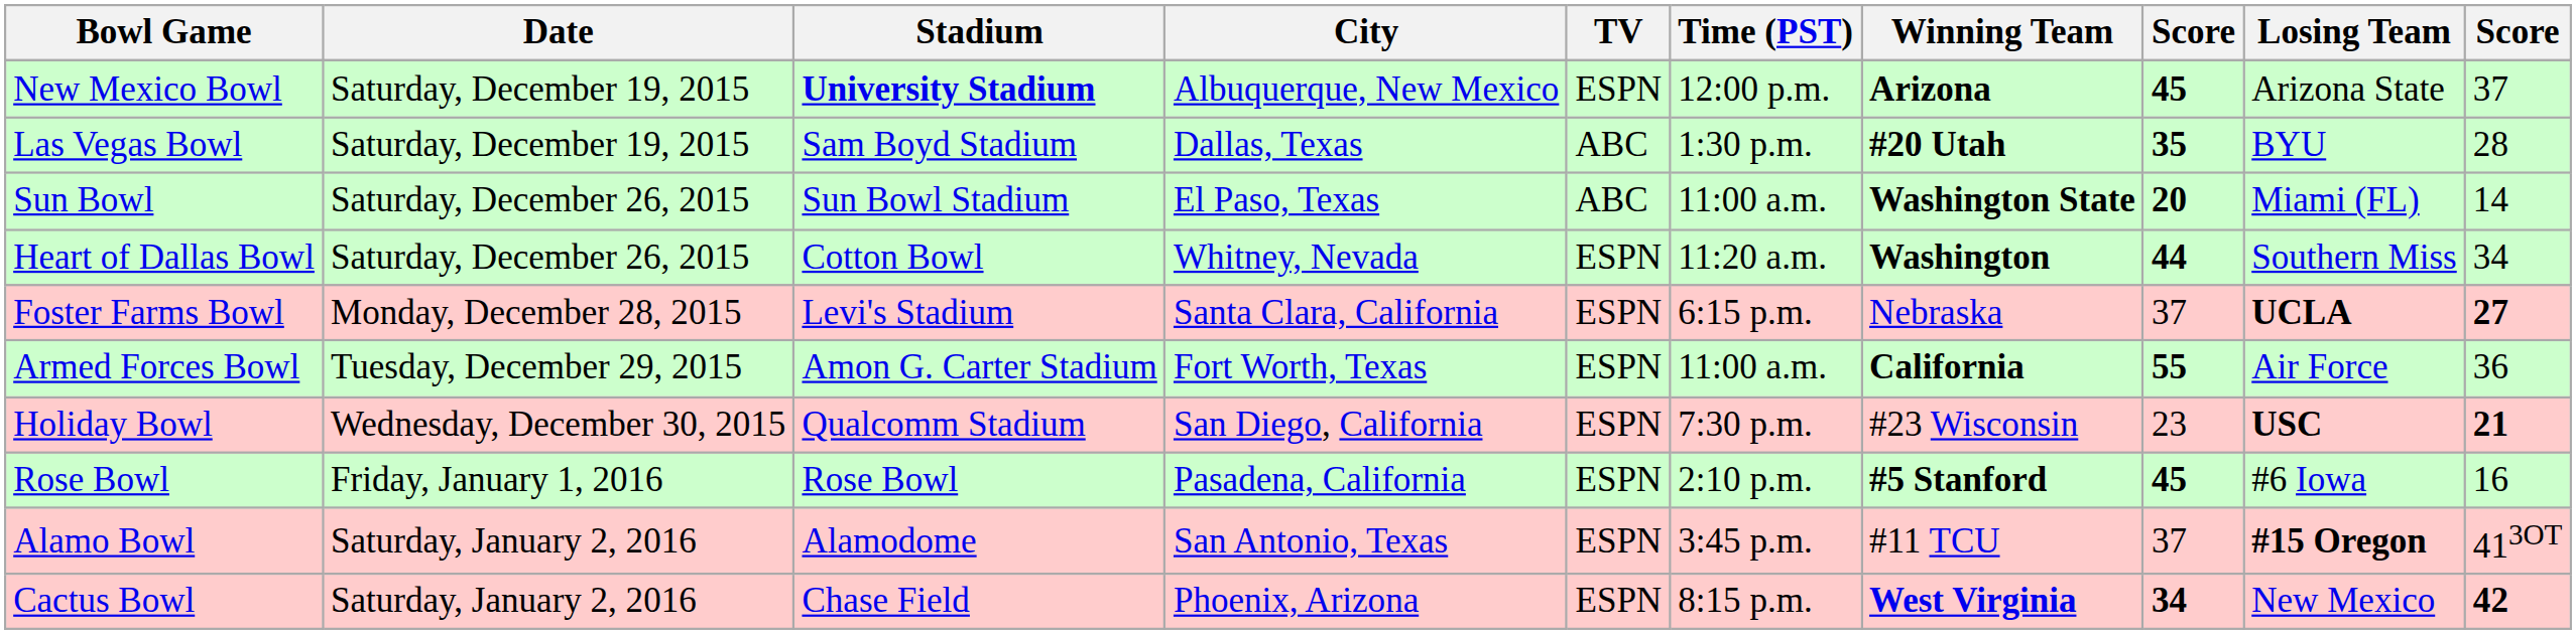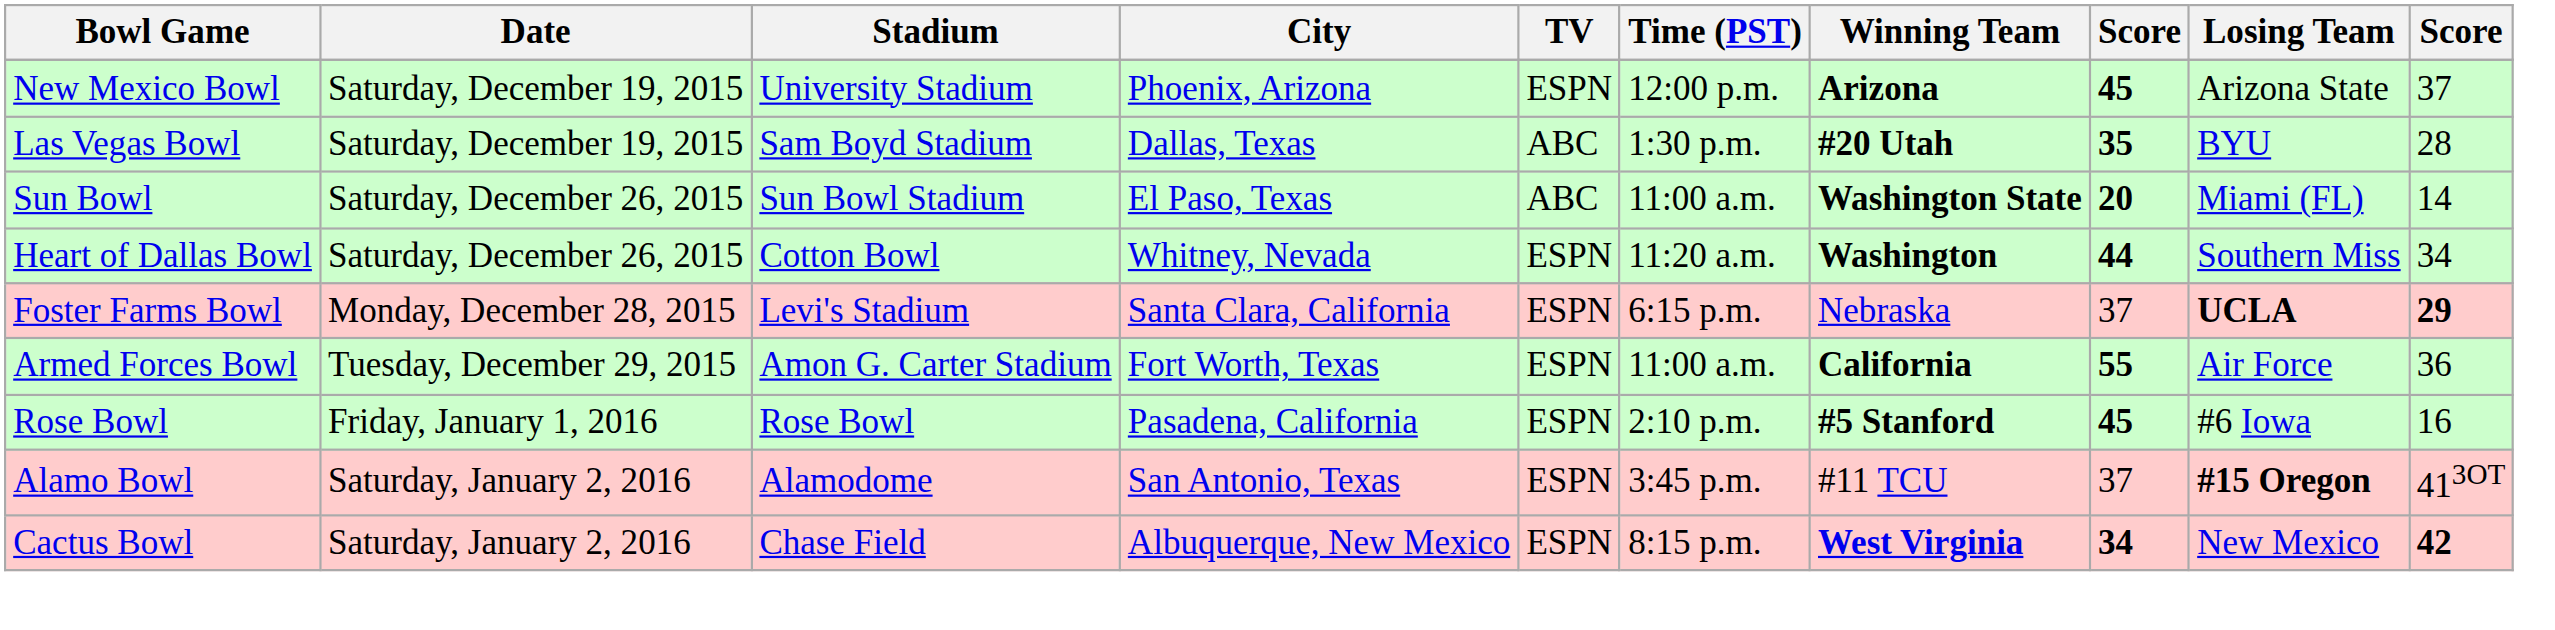New Mexico Bowl | Stadium: bold -> normal
New Mexico Bowl | City: Albuquerque, New Mexico -> Phoenix, Arizona
Foster Farms Bowl | column 10: 27 -> 29
- row: Holiday Bowl | Wednesday, December 30, 2015 | Qualcomm Stadium | San Diego, California | ESPN | 7:30 p.m. | #23 Wisconsin | 23 | USC | 21
Cactus Bowl | City: Phoenix, Arizona -> Albuquerque, New Mexico
